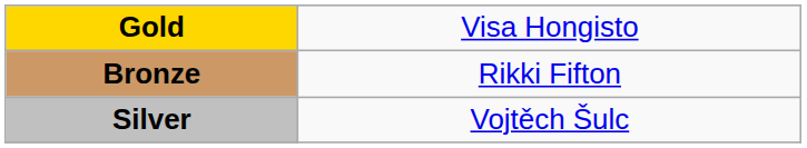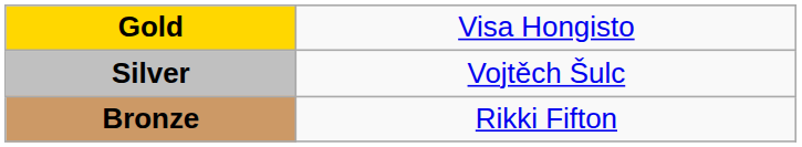rows swapped: Silver <-> Bronze
